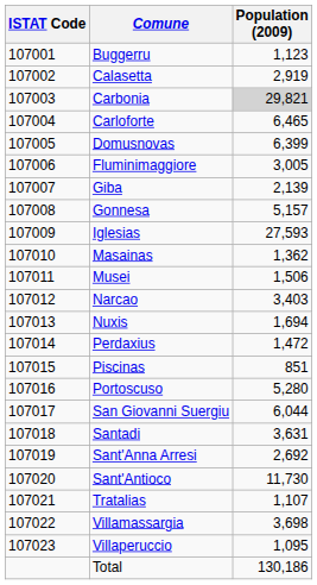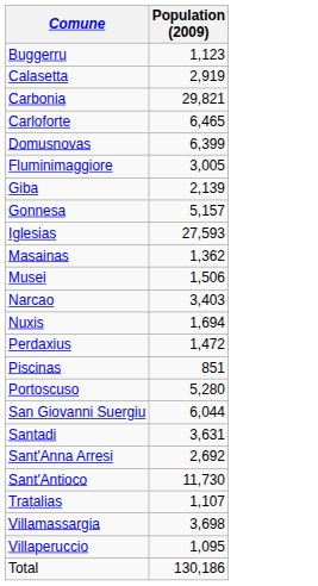- column: ISTAT Code | 107001 | 107002 | 107003 | 107004 | 107005 | 107006 | 107007 | 107008 | 107009 | 107010 | 107011 | 107012 | 107013 | 107014 | 107015 | 107016 | 107017 | 107018 | 107019 | 107020 | 107021 | 107022 | 107023
Carbonia | Population (2009): lightgrey background -> no background
